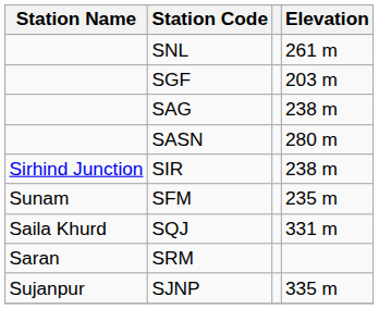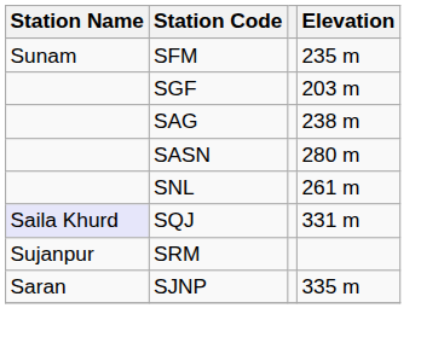rows swapped: SNL <-> SFM
- row: Sirhind Junction | SIR | 238 m
SQJ | Station Name: no background -> lavender background
SRM | Station Name: Saran -> Sujanpur
SJNP | Station Name: Sujanpur -> Saran
